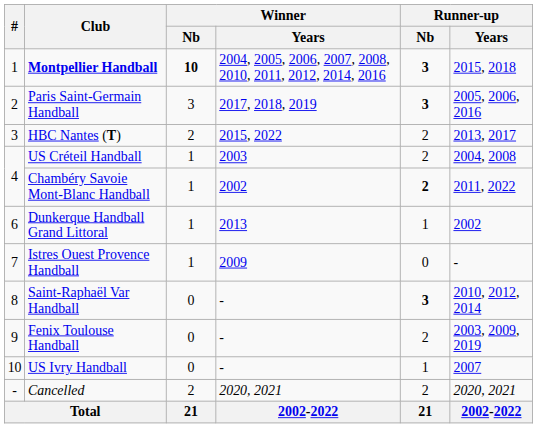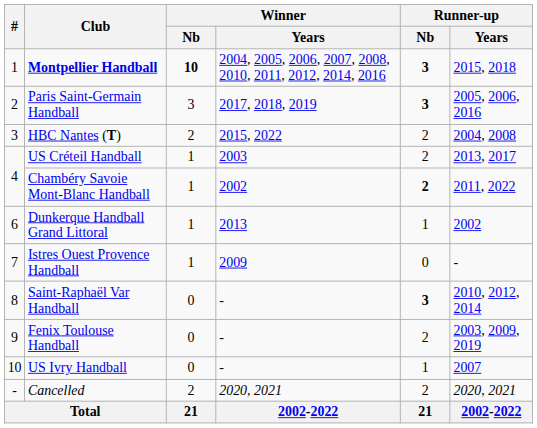HBC Nantes (T) | Runner-up / Years: 2013, 2017 -> 2004, 2008
US Créteil Handball | Runner-up / Years: 2004, 2008 -> 2013, 2017
